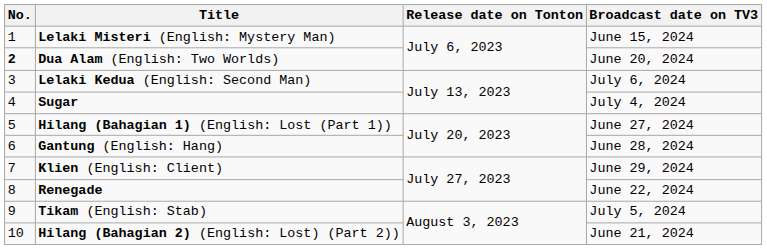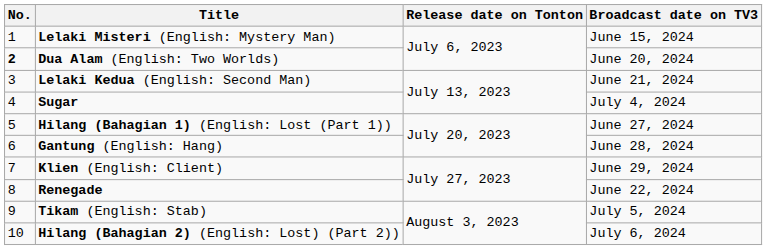Lelaki Kedua (English: Second Man) | Broadcast date on TV3: July 6, 2024 -> June 21, 2024
Hilang (Bahagian 2) (English: Lost) (Part 2)) | Broadcast date on TV3: June 21, 2024 -> July 6, 2024
